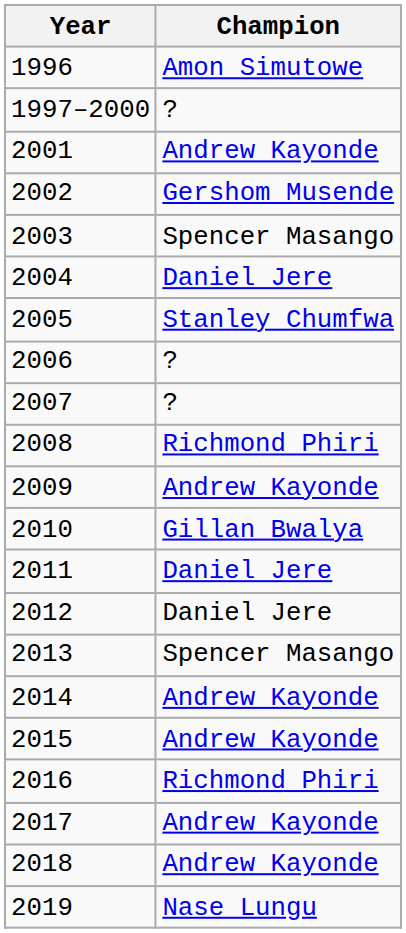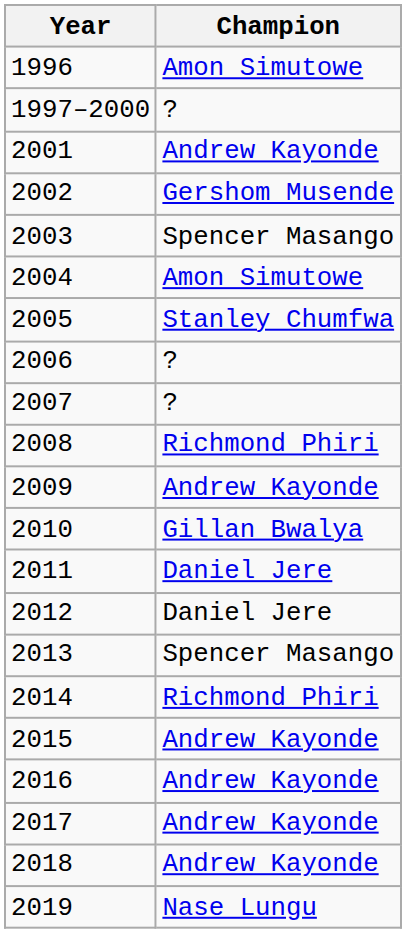2004 | Champion: Daniel Jere -> Amon Simutowe
2014 | Champion: Andrew Kayonde -> Richmond Phiri
2016 | Champion: Richmond Phiri -> Andrew Kayonde
